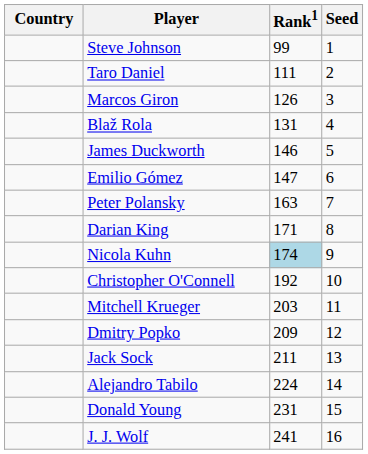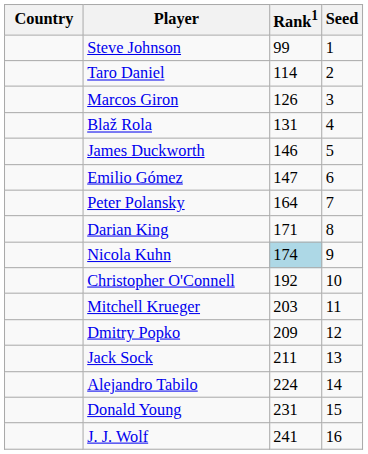Taro Daniel | Rank1: 111 -> 114
Peter Polansky | Rank1: 163 -> 164
